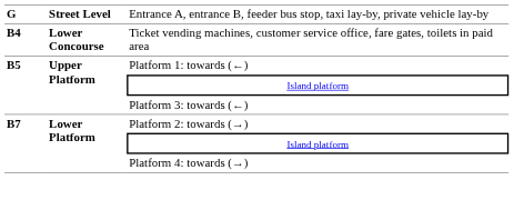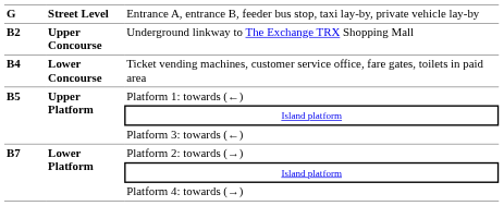+ row: B2 | Upper Concourse | Underground linkway to The Exchange TRX Shopping Mall
